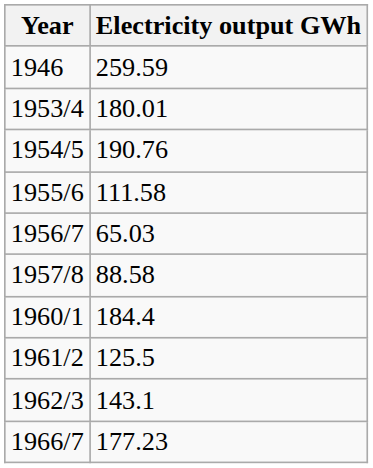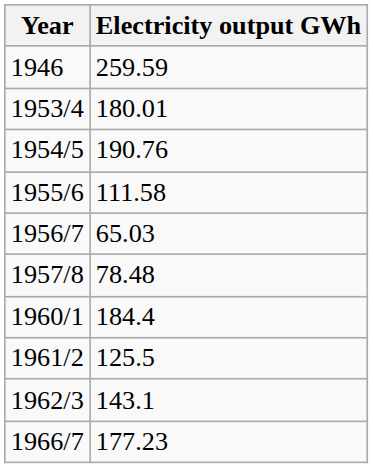1957/8 | Electricity output GWh: 88.58 -> 78.48
